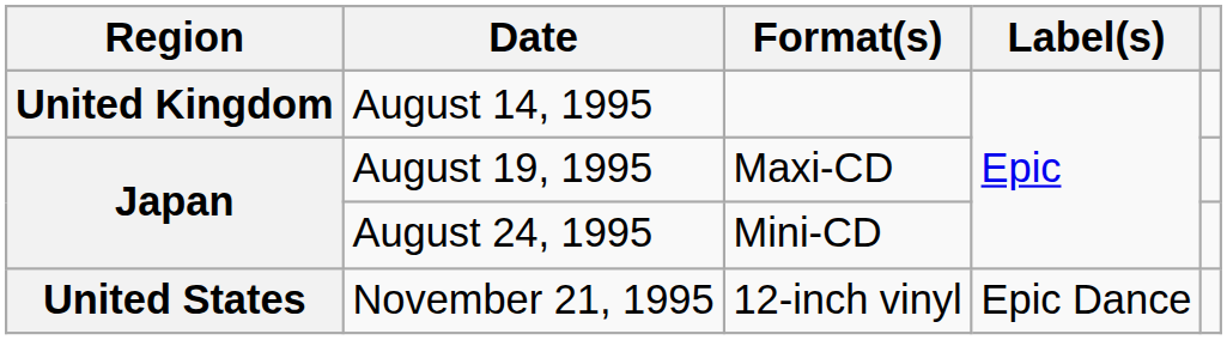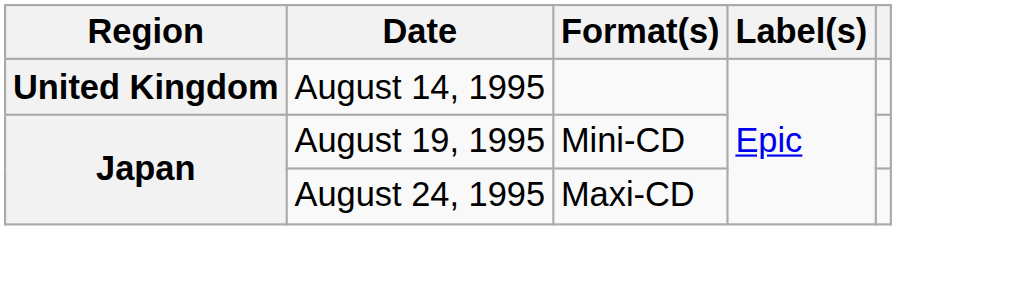August 19, 1995 | Format(s): Maxi-CD -> Mini-CD
August 24, 1995 | Format(s): Mini-CD -> Maxi-CD
- row: United States | November 21, 1995 | 12-inch vinyl | Epic Dance
